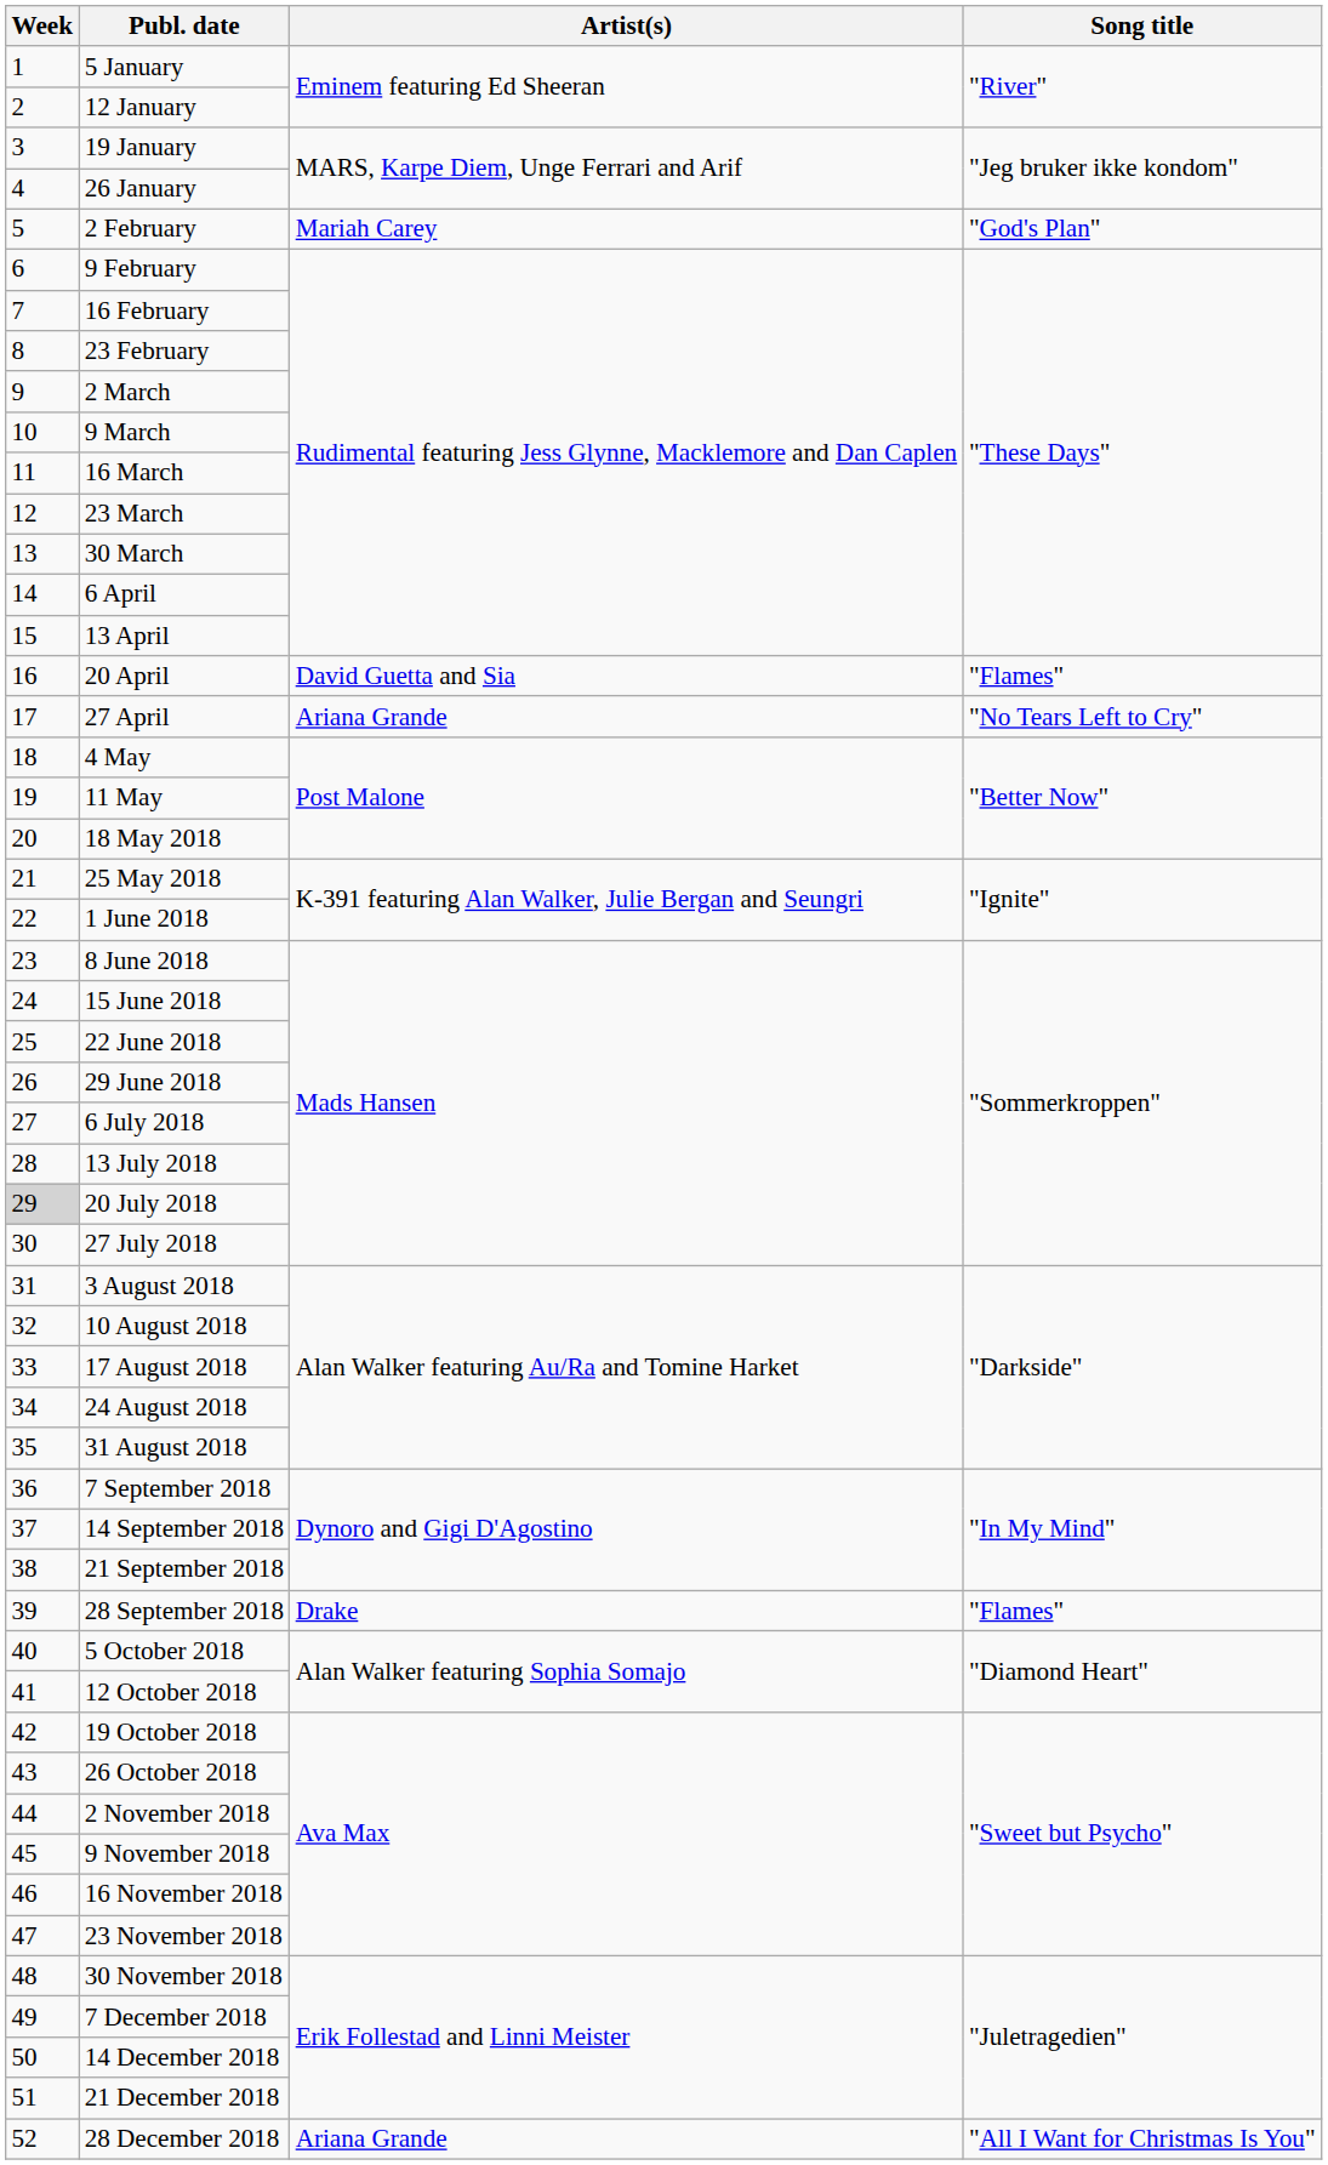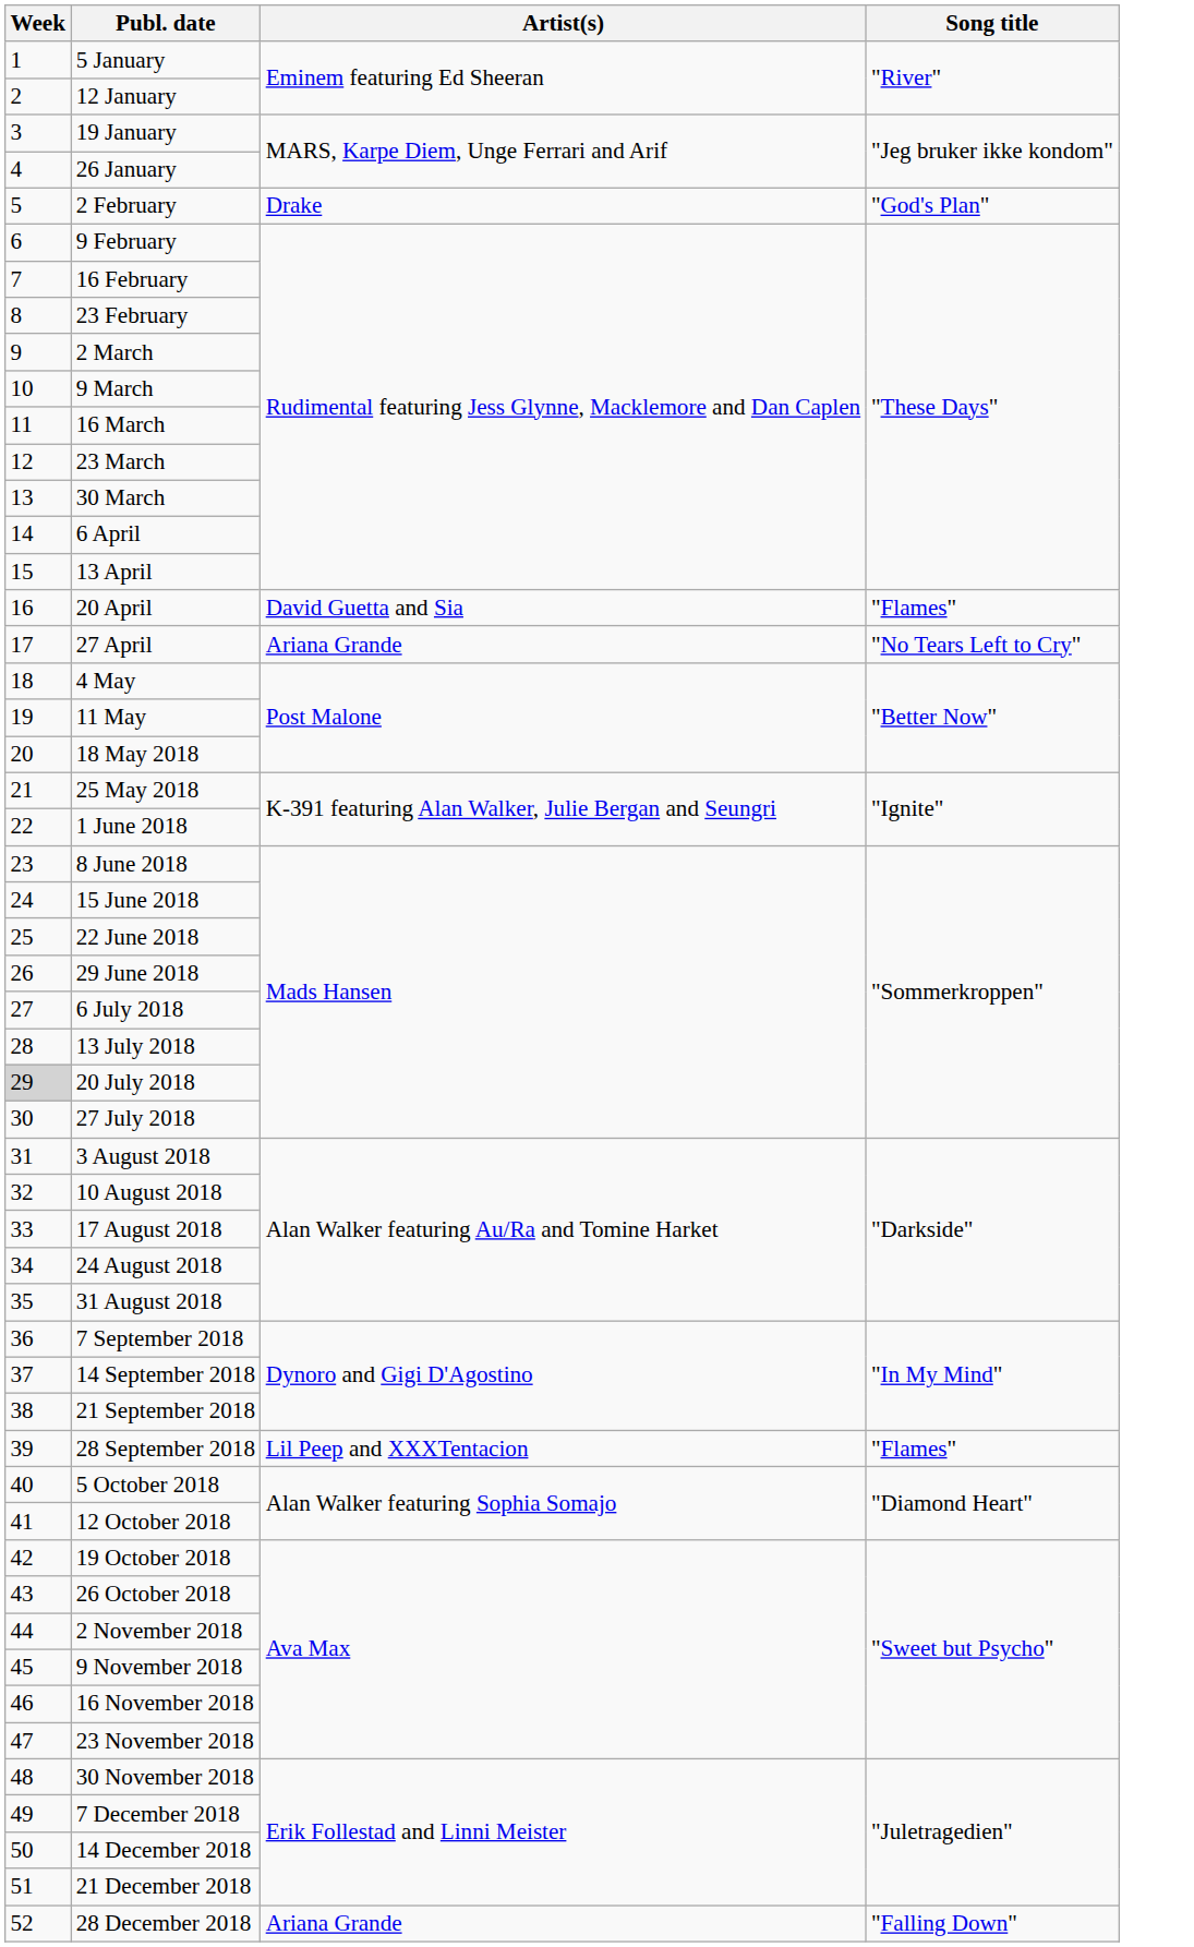2 February | Artist(s): Mariah Carey -> Drake
28 September 2018 | Artist(s): Drake -> Lil Peep and XXXTentacion
28 December 2018 | Song title: "All I Want for Christmas Is You" -> "Falling Down"
